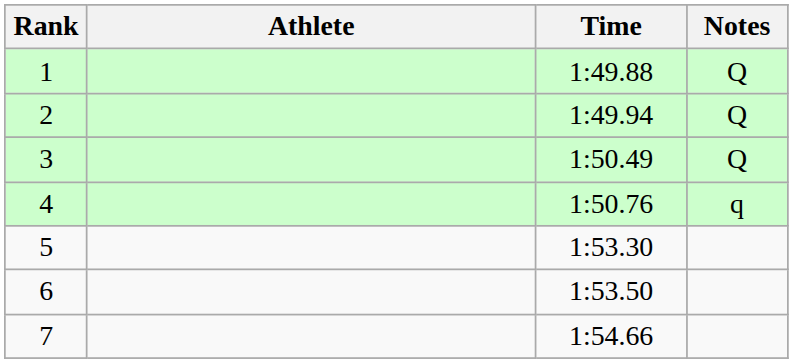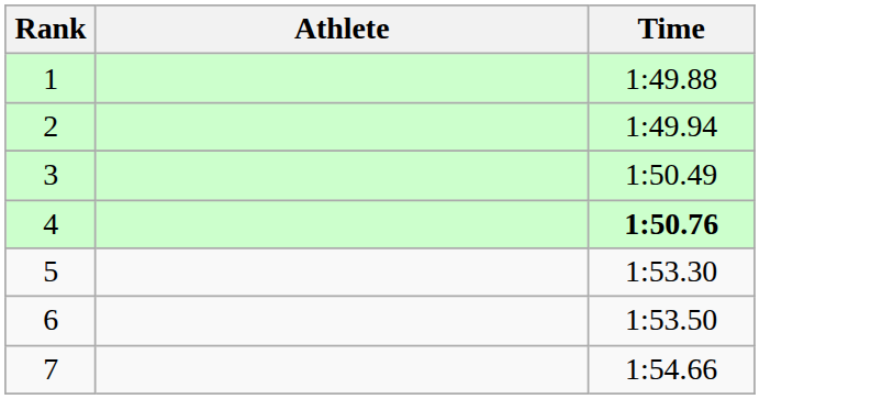- column: Notes | Q | Q | Q | q
4 | Time: normal -> bold
